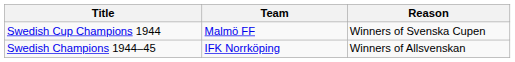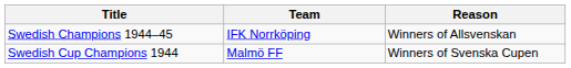rows swapped: Swedish Champions 1944–45 <-> Swedish Cup Champions 1944
